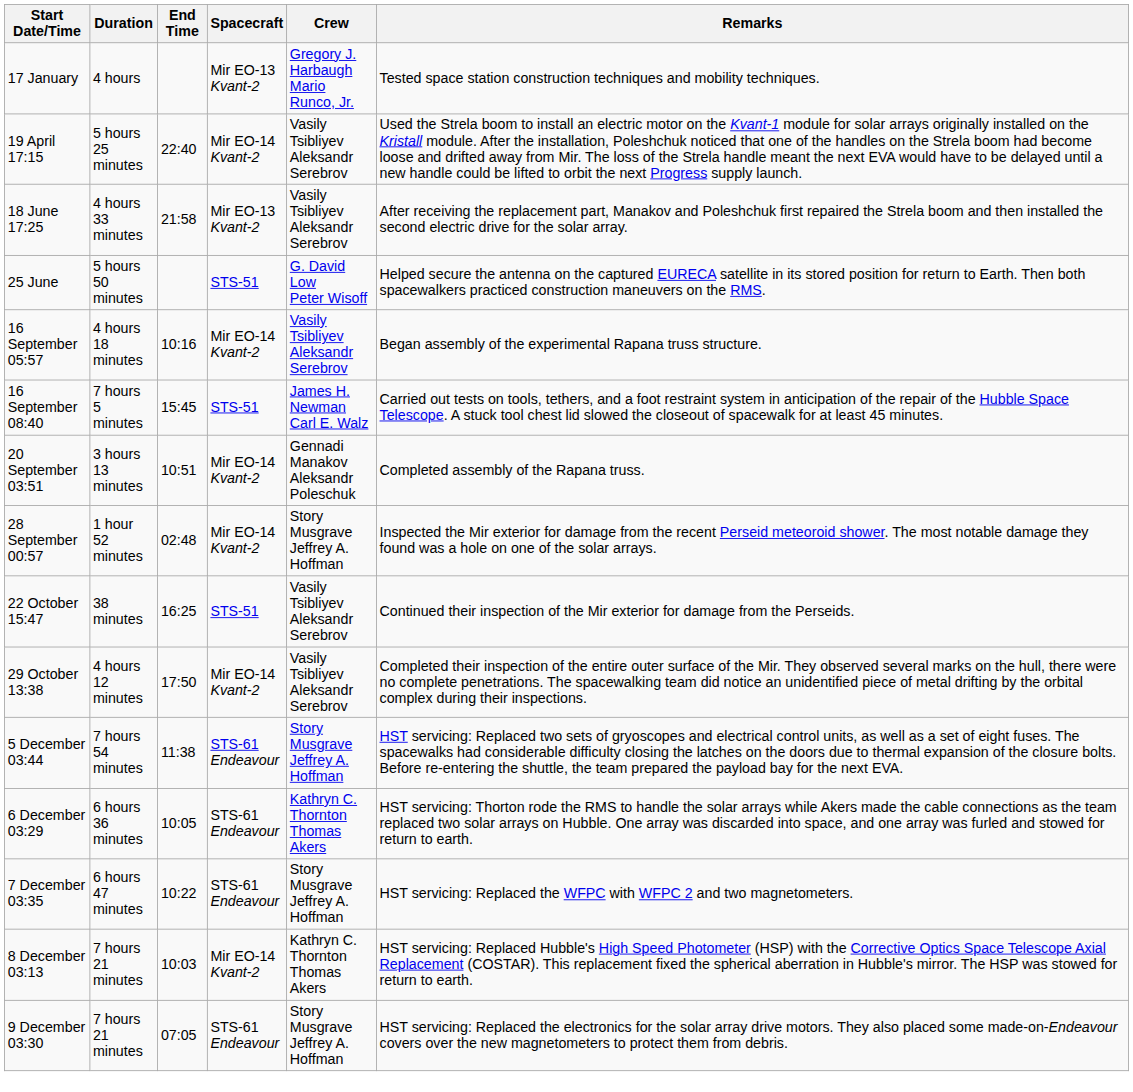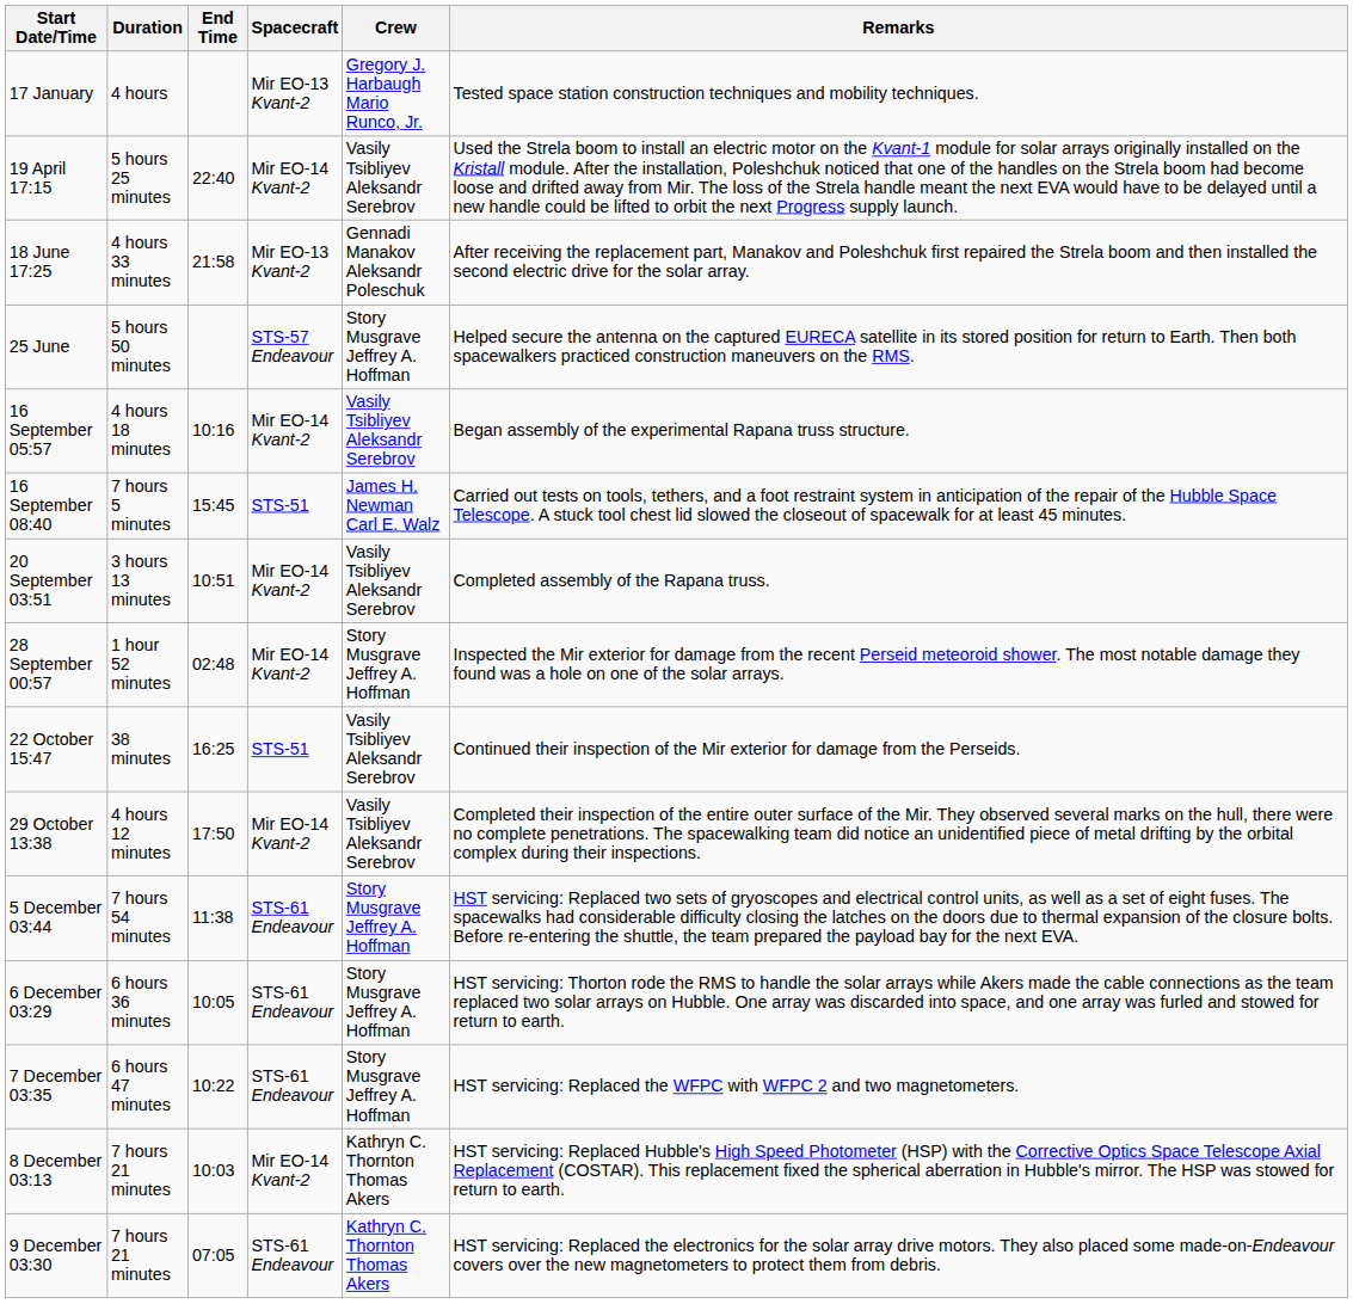18 June 17:25 | Crew: Vasily Tsibliyev Aleksandr Serebrov -> Gennadi Manakov Aleksandr Poleschuk
25 June | Spacecraft: STS-51 -> STS-57 Endeavour
25 June | Crew: G. David Low Peter Wisoff -> Story Musgrave Jeffrey A. Hoffman
20 September 03:51 | Crew: Gennadi Manakov Aleksandr Poleschuk -> Vasily Tsibliyev Aleksandr Serebrov
6 December 03:29 | Crew: Kathryn C. Thornton Thomas Akers -> Story Musgrave Jeffrey A. Hoffman
9 December 03:30 | Crew: Story Musgrave Jeffrey A. Hoffman -> Kathryn C. Thornton Thomas Akers
